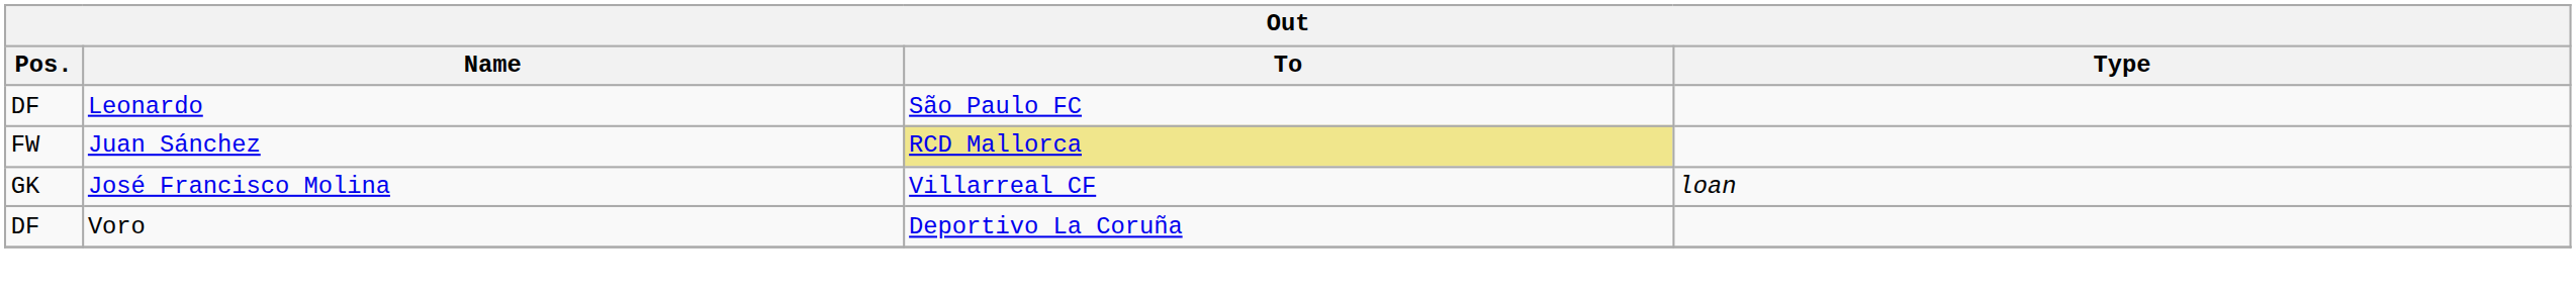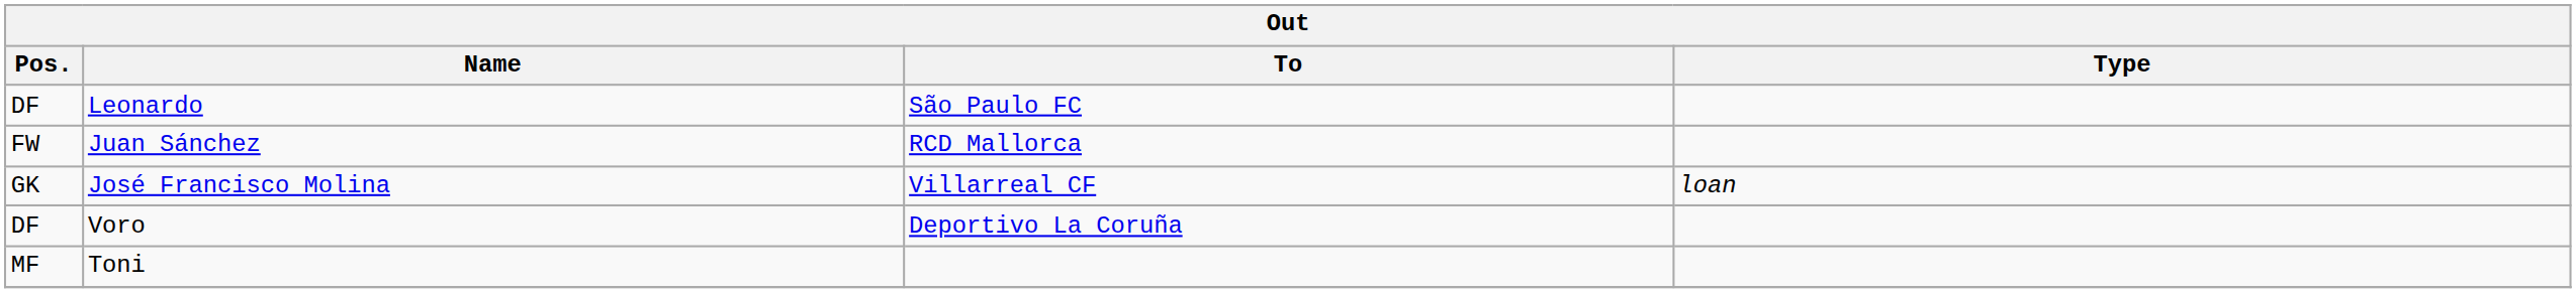Juan Sánchez | To: khaki background -> no background
+ row: MF | Toni
